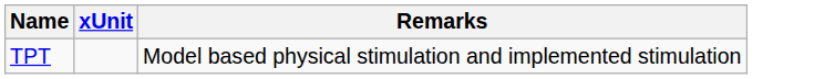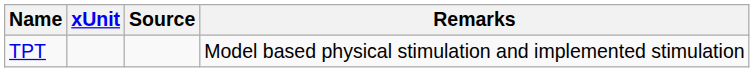+ column: Source
